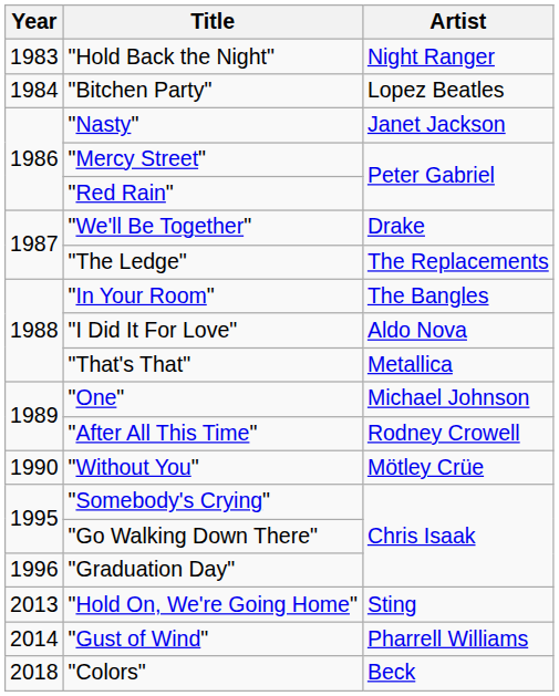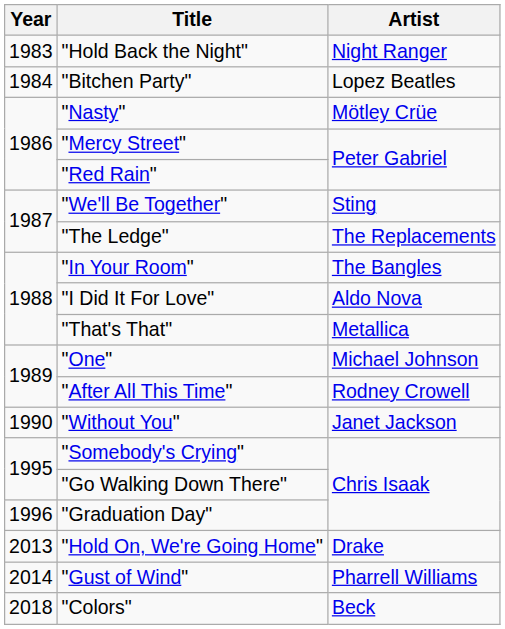"Nasty" | Artist: Janet Jackson -> Mötley Crüe
"We'll Be Together" | Artist: Drake -> Sting
"Without You" | Artist: Mötley Crüe -> Janet Jackson
"Hold On, We're Going Home" | Artist: Sting -> Drake
